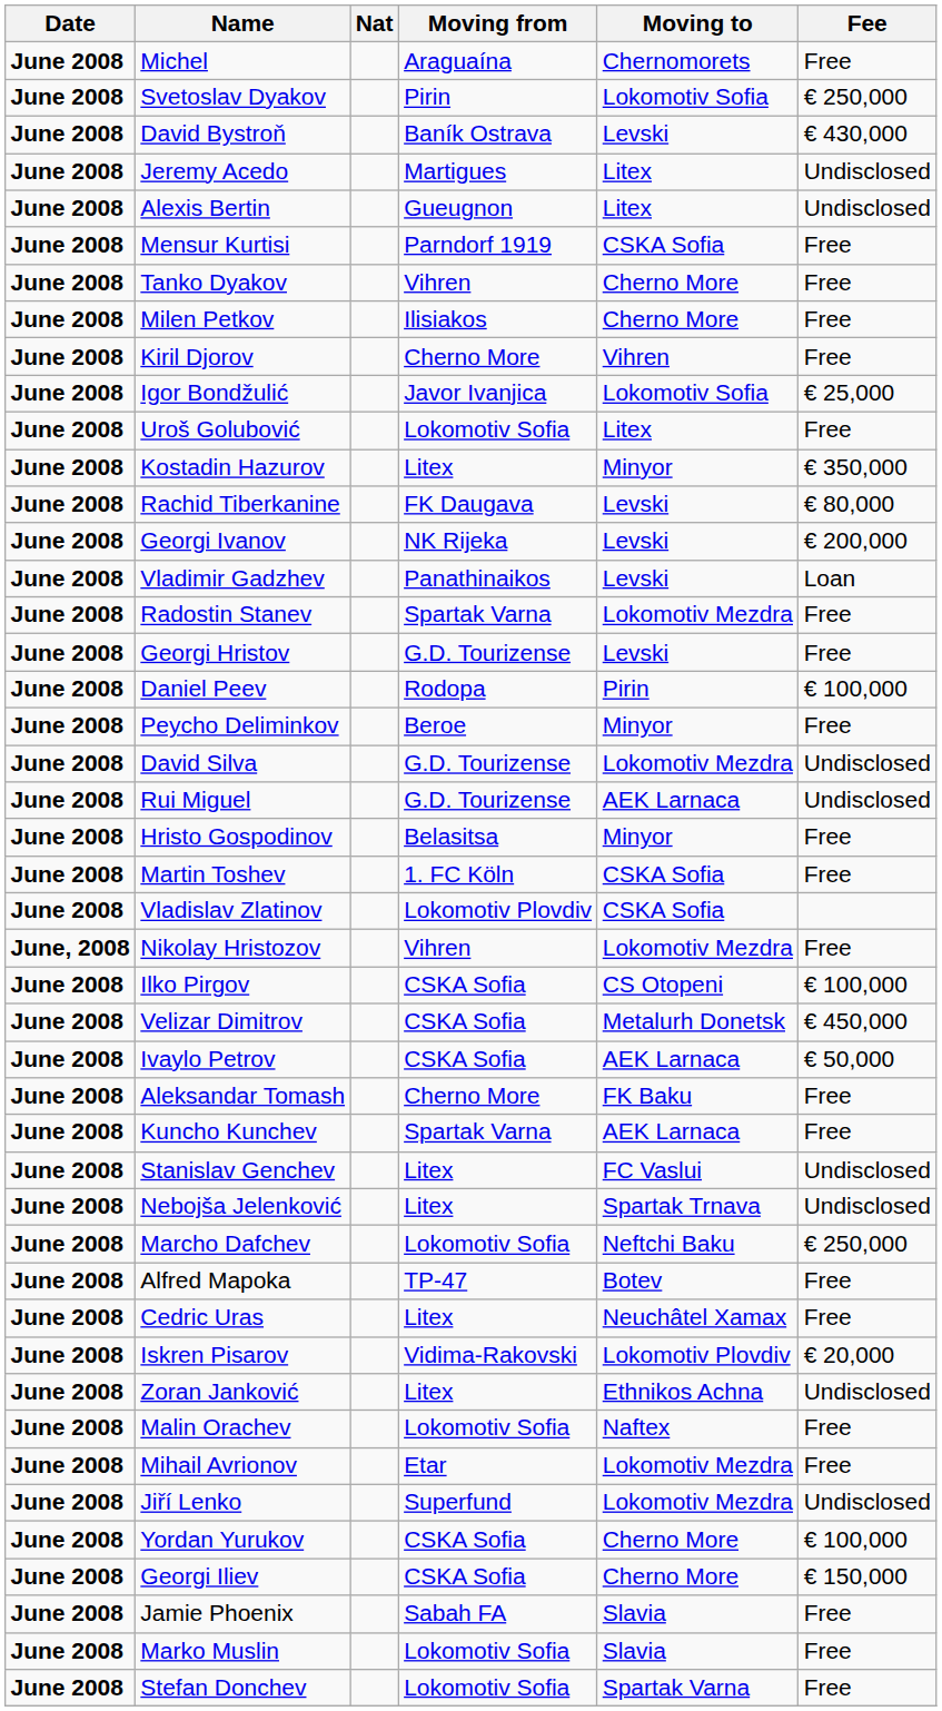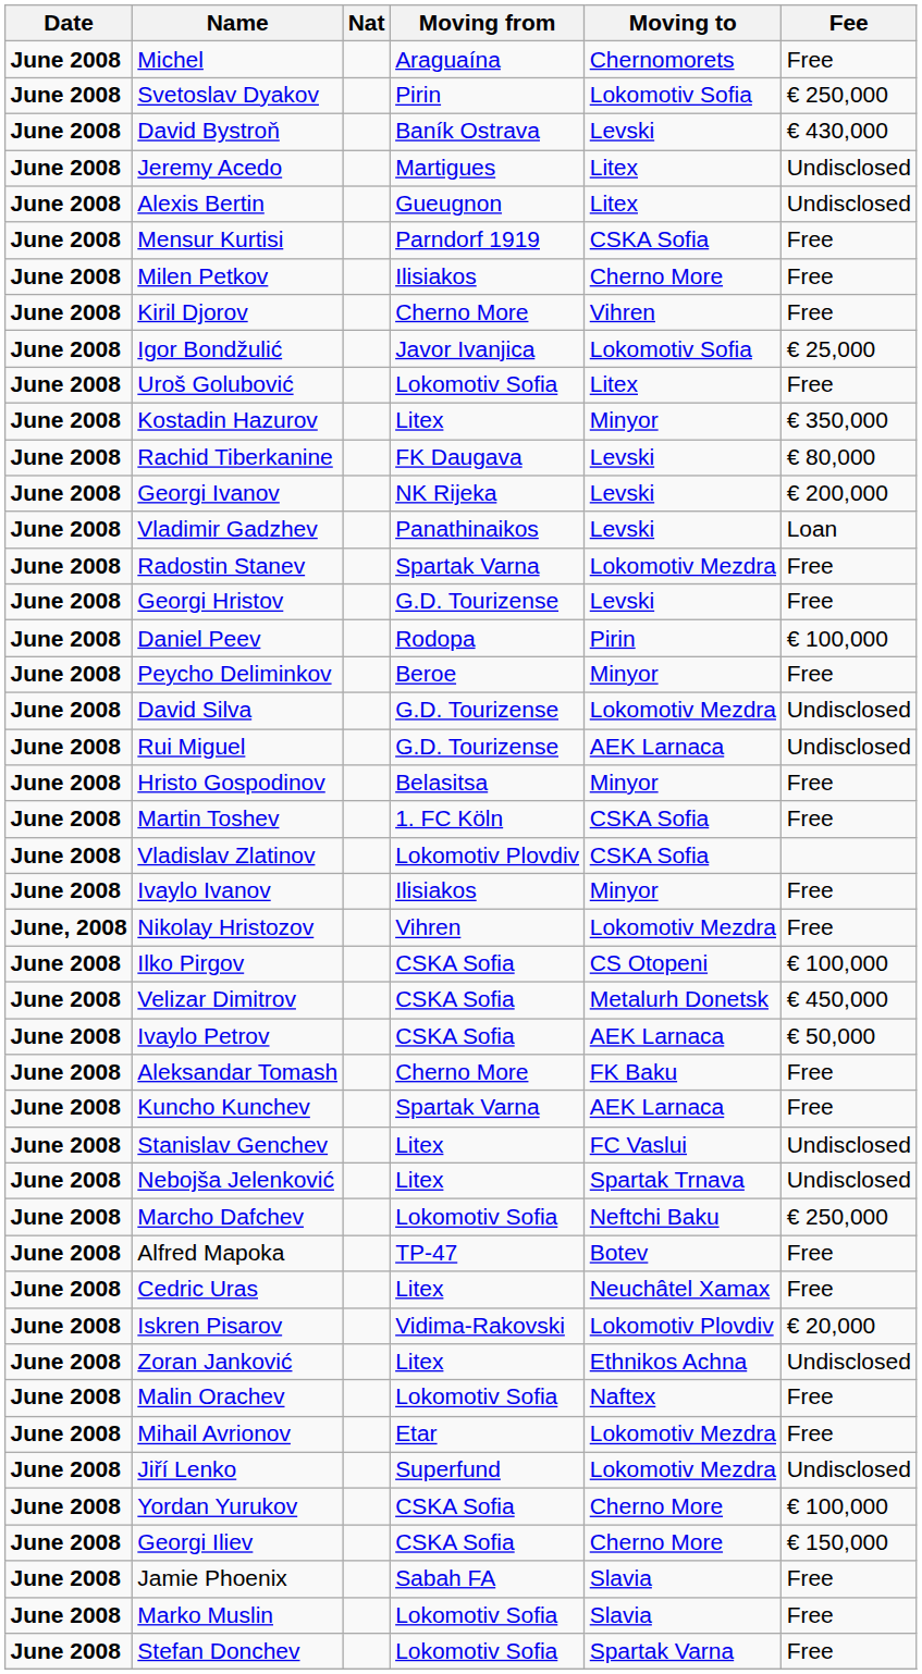- row: June 2008 | Tanko Dyakov | Vihren | Cherno More | Free
+ row: June 2008 | Ivaylo Ivanov | Ilisiakos | Minyor | Free
